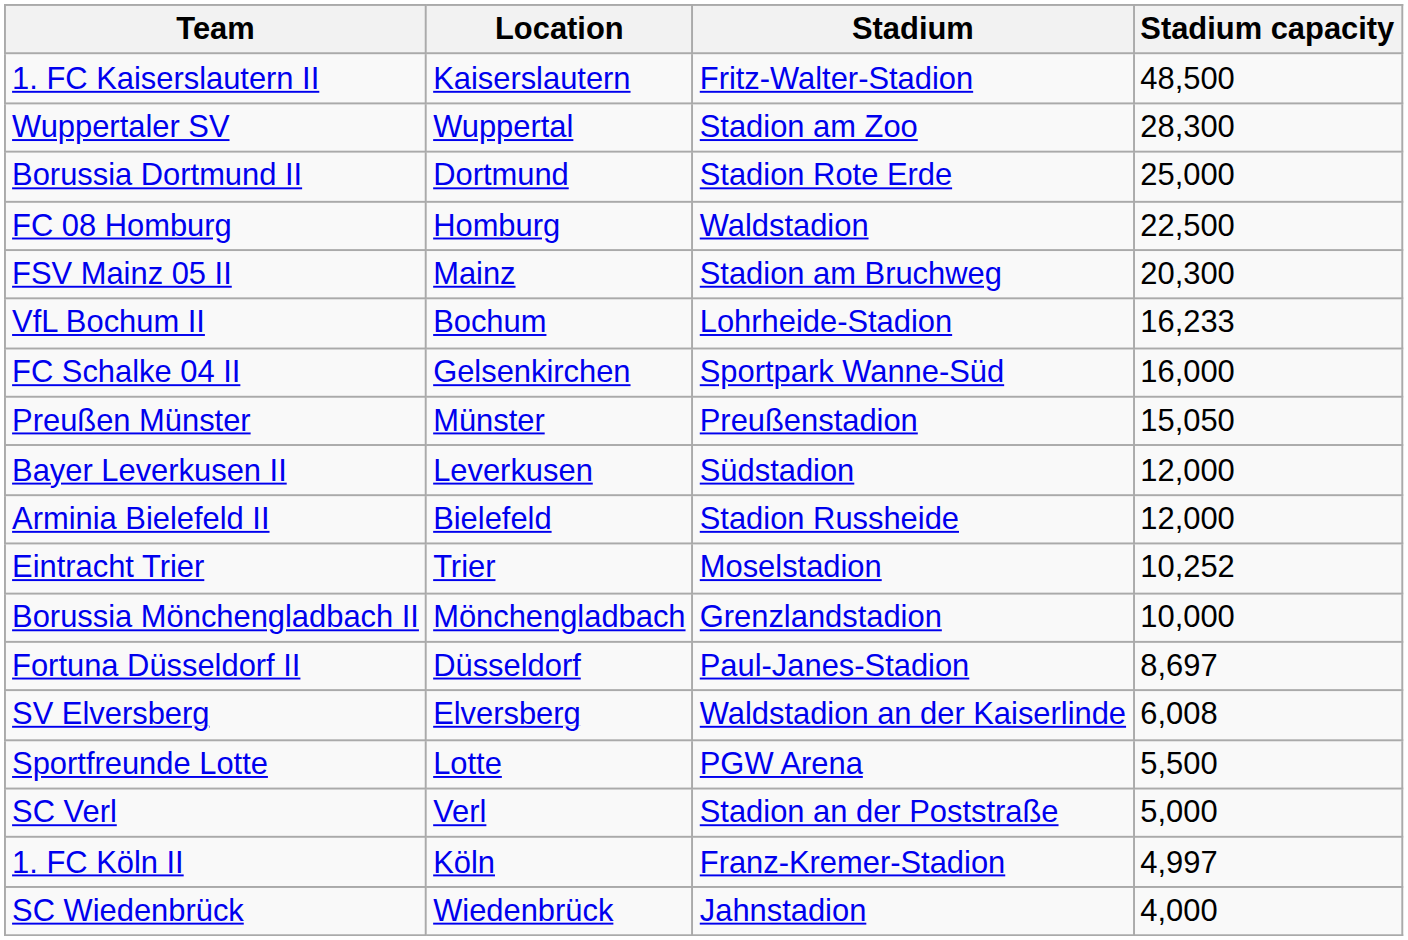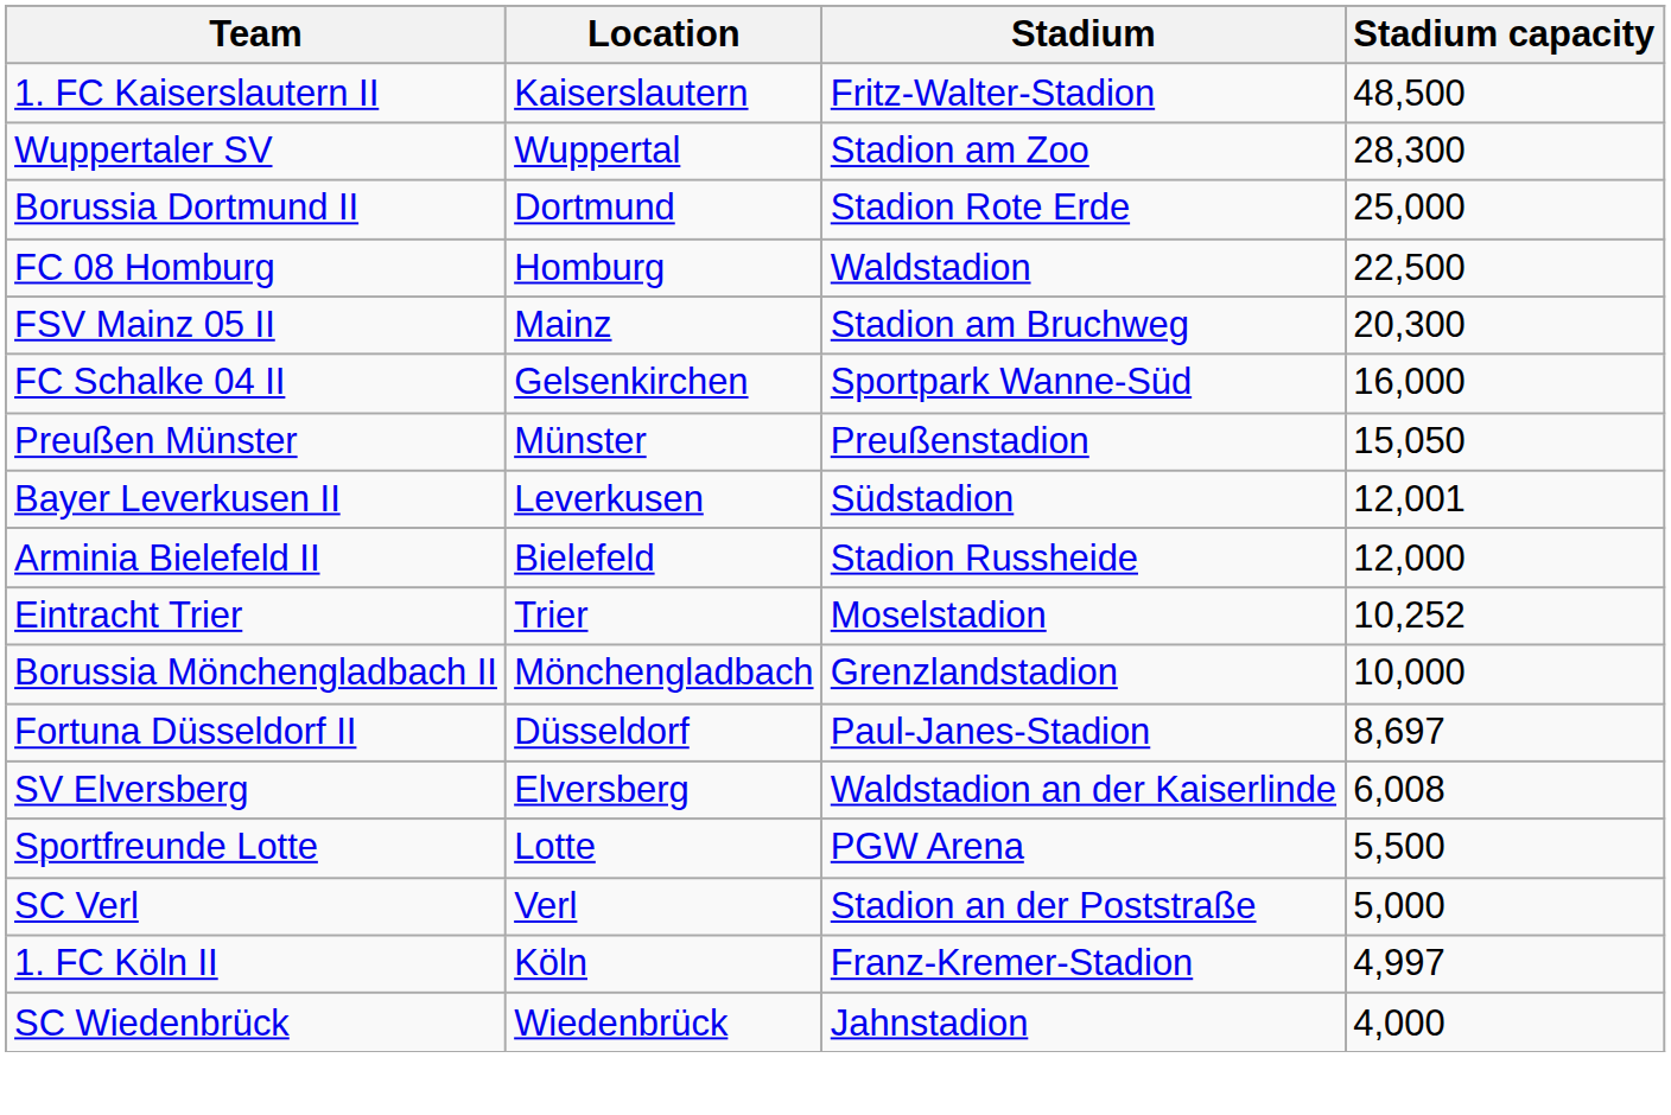- row: VfL Bochum II | Bochum | Lohrheide-Stadion | 16,233
Bayer Leverkusen II | Stadium capacity: 12,000 -> 12,001
